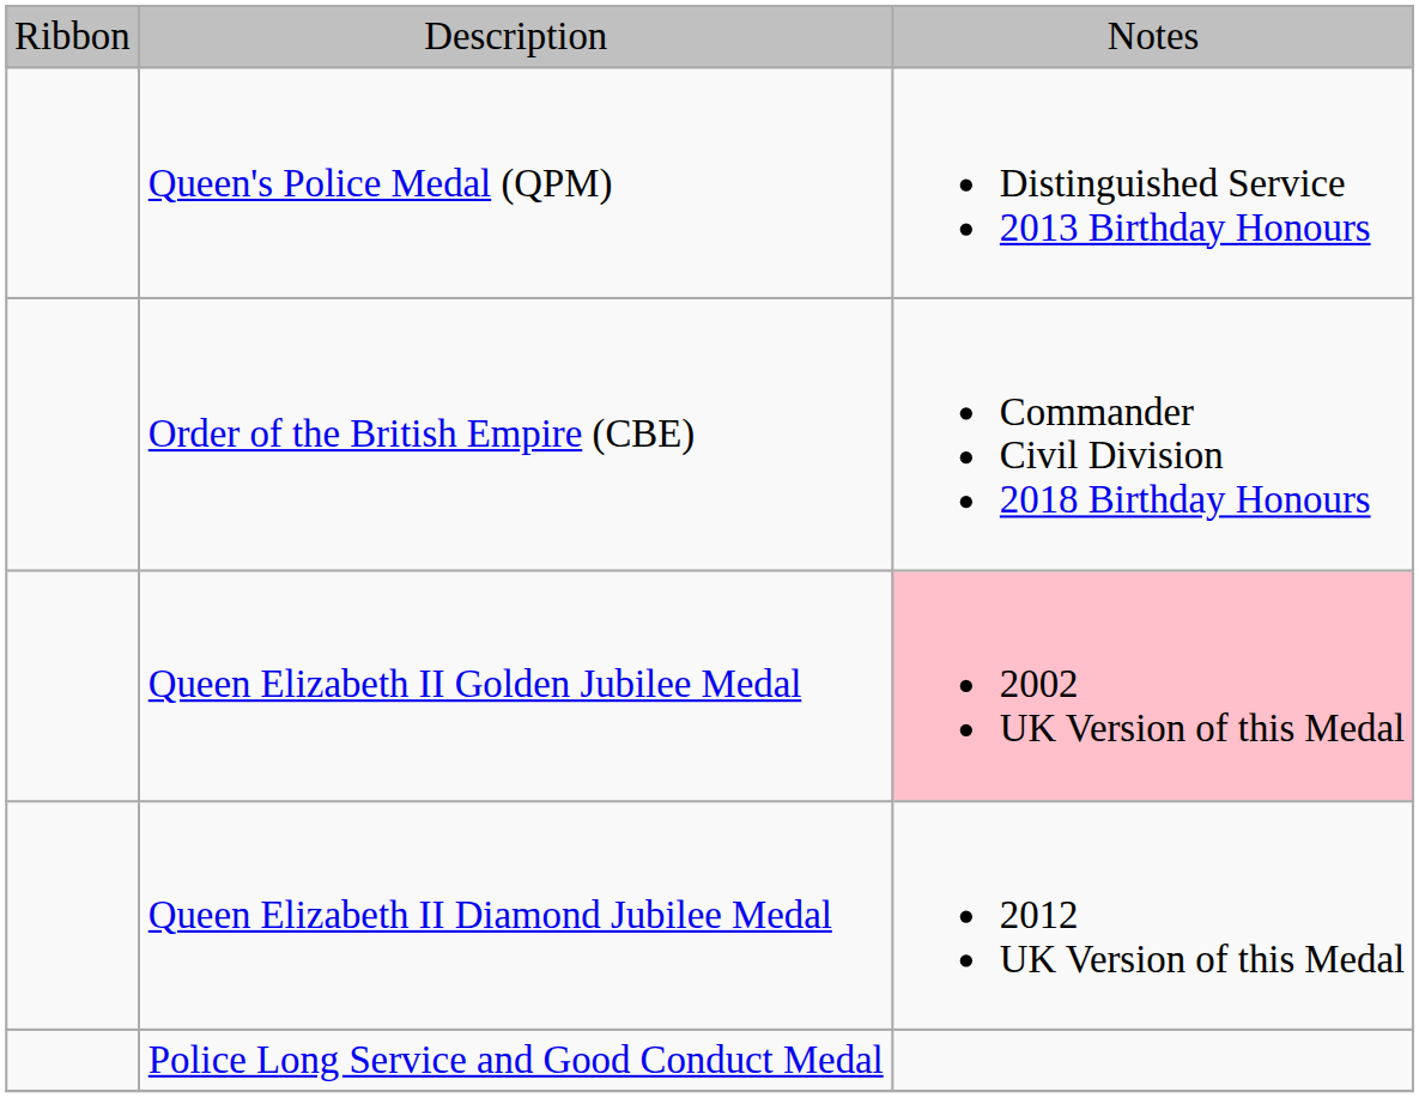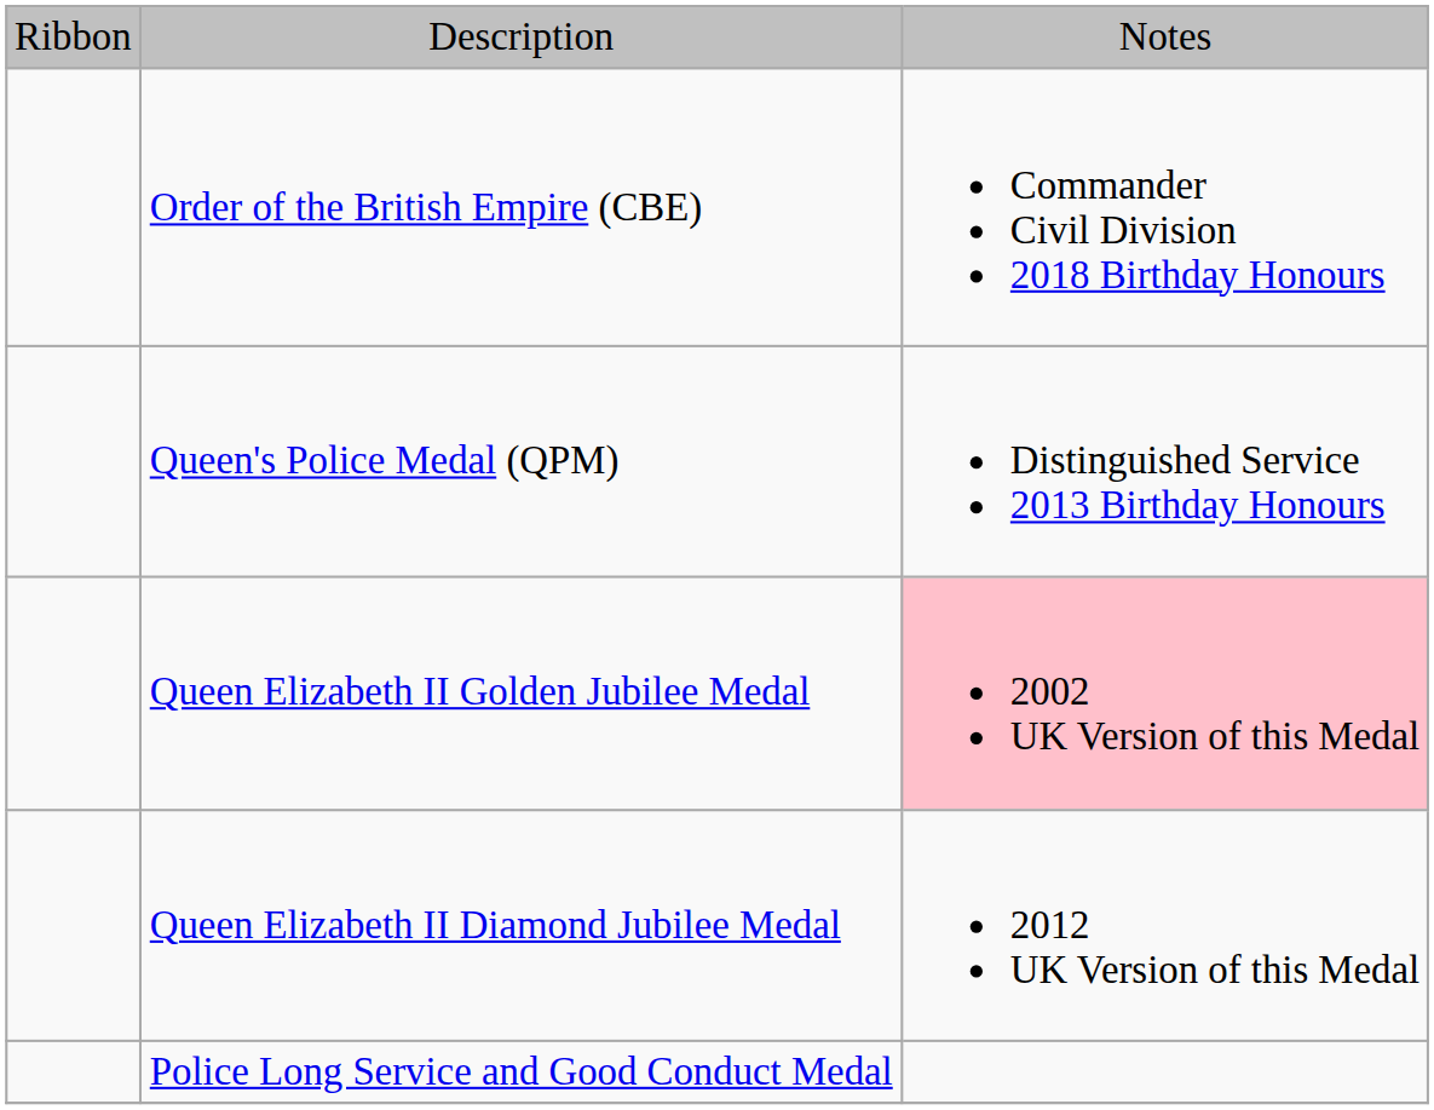rows swapped: Order of the British Empire (CBE) <-> Queen's Police Medal (QPM)
